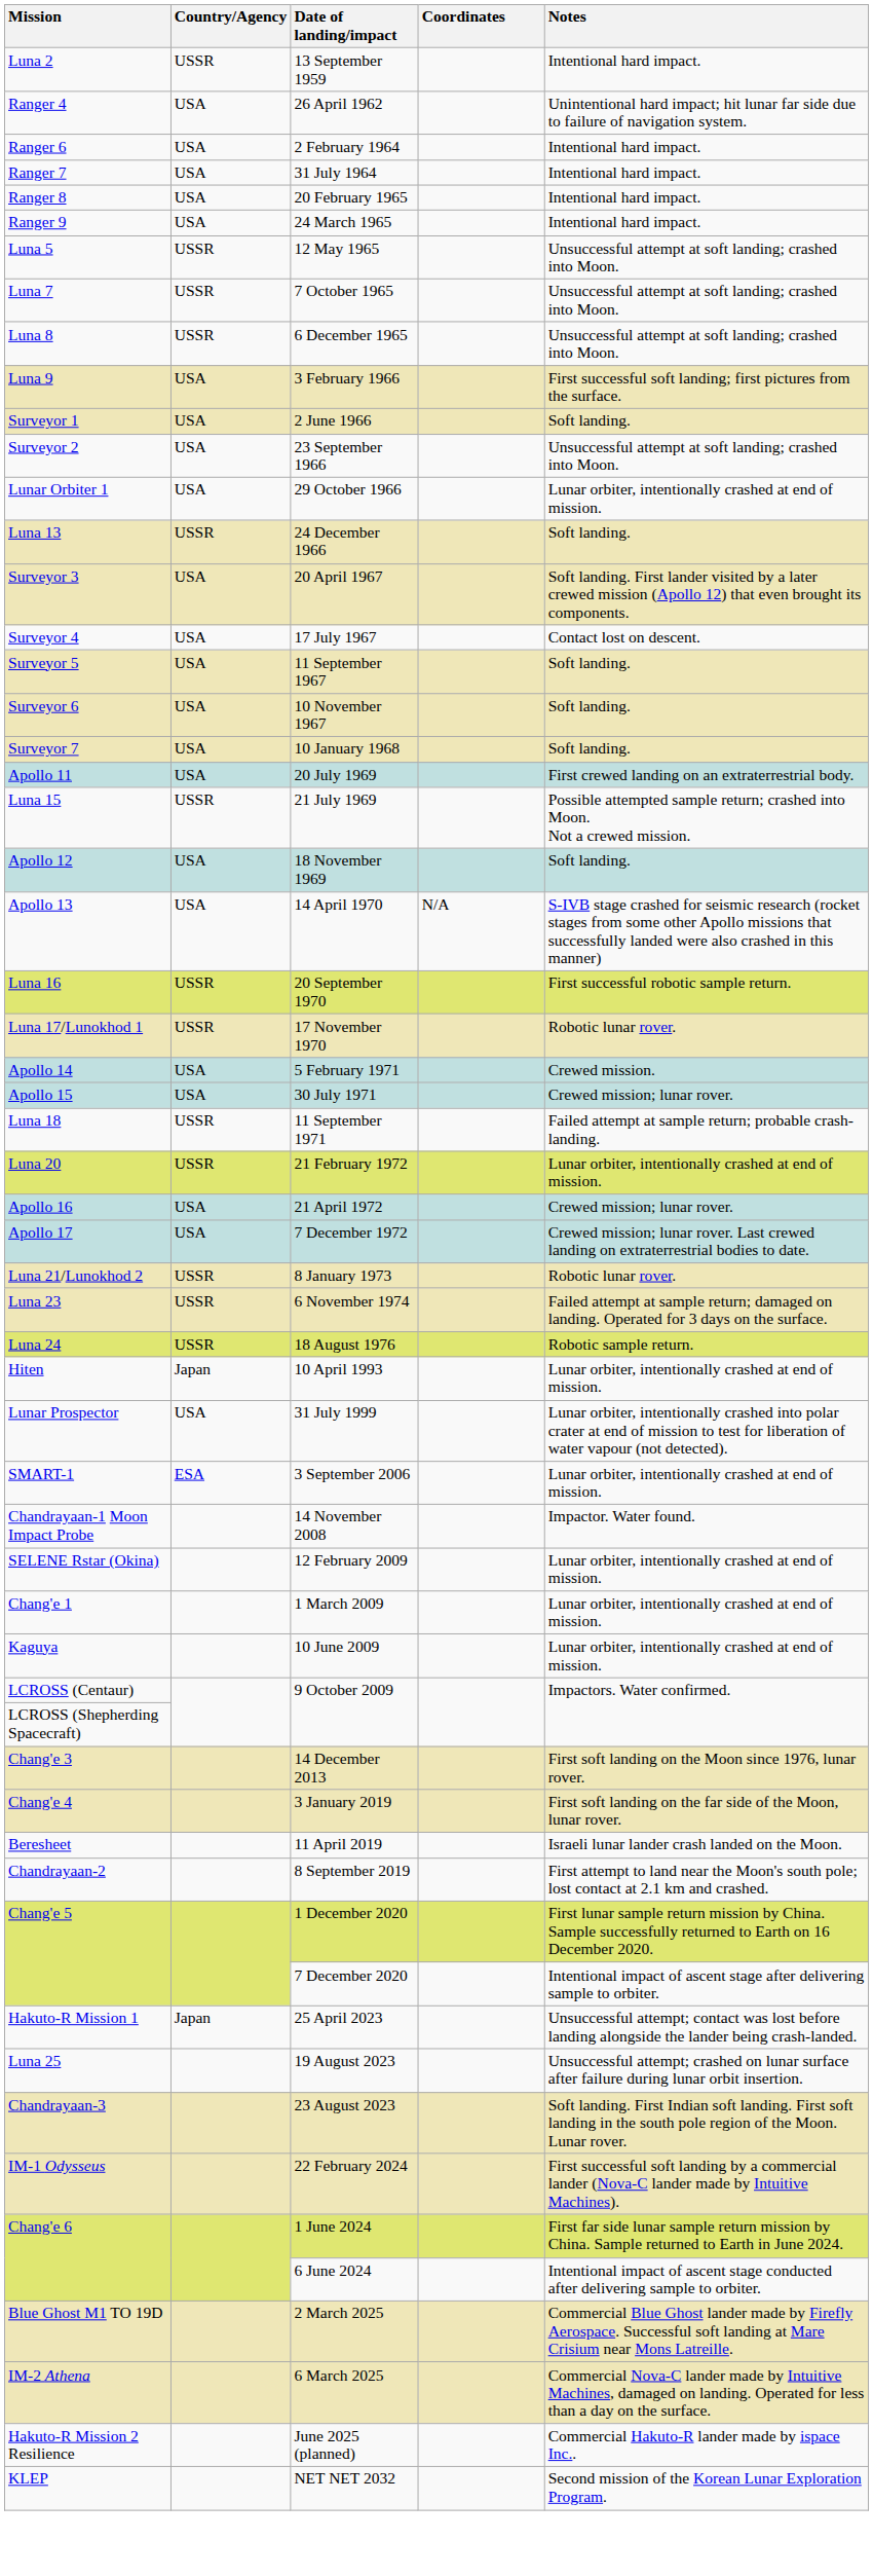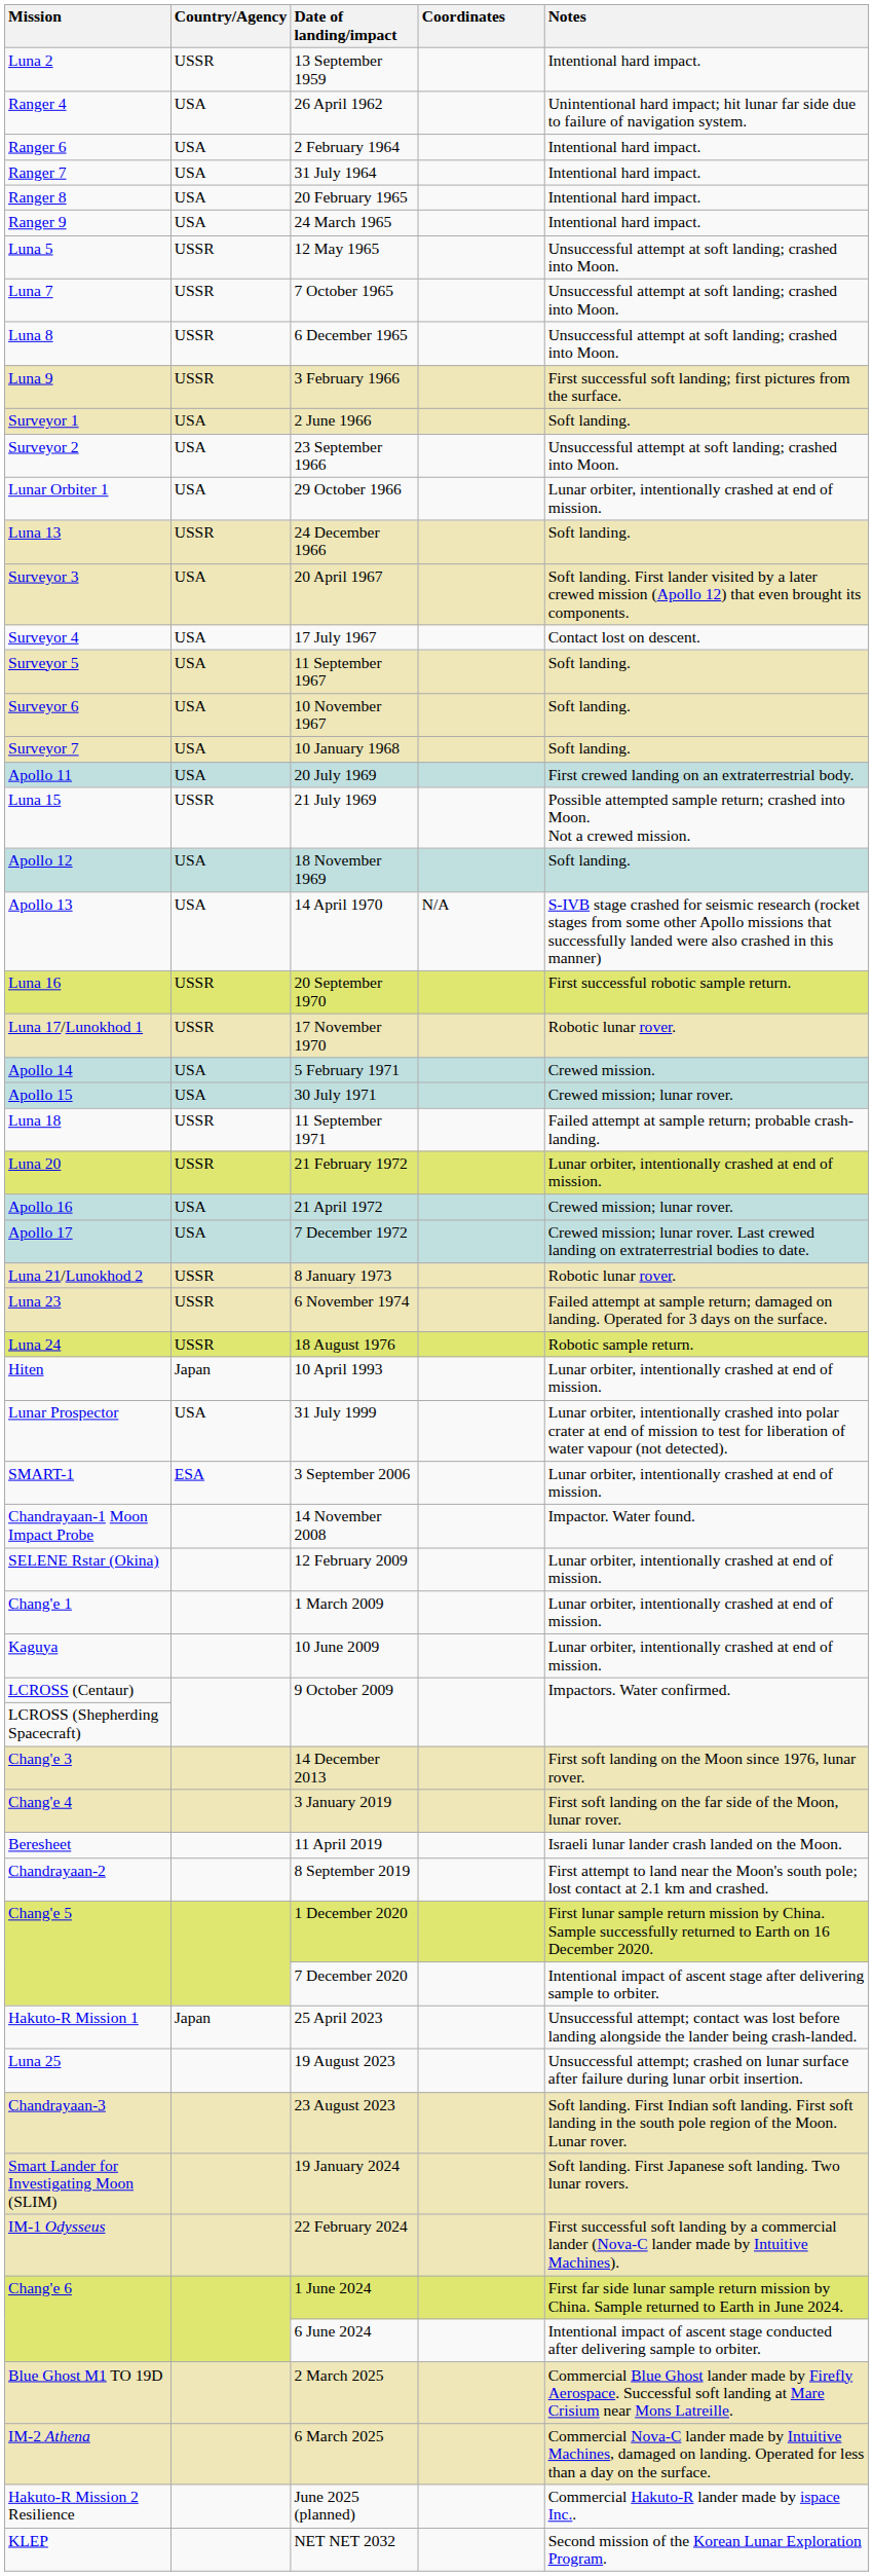3 February 1966 | Country/Agency: USA -> USSR
+ row: Smart Lander for Investigating Moon (SLIM) | 19 January 2024 | Soft landing. First Japanese soft landing. Two lunar rovers.
